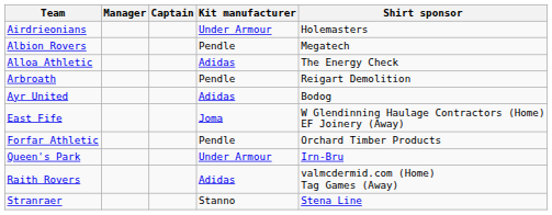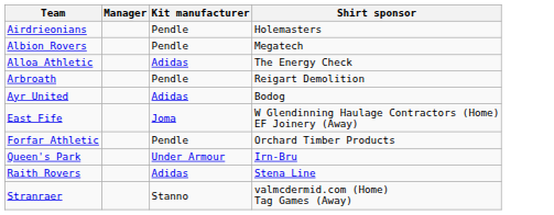- column: Captain
Airdrieonians | Kit manufacturer: Under Armour -> Pendle
Raith Rovers | Shirt sponsor: valmcdermid.com (Home) Tag Games (Away) -> Stena Line
Stranraer | Shirt sponsor: Stena Line -> valmcdermid.com (Home) Tag Games (Away)
